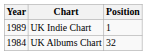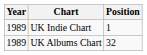UK Albums Chart | Year: 1984 -> 1989
